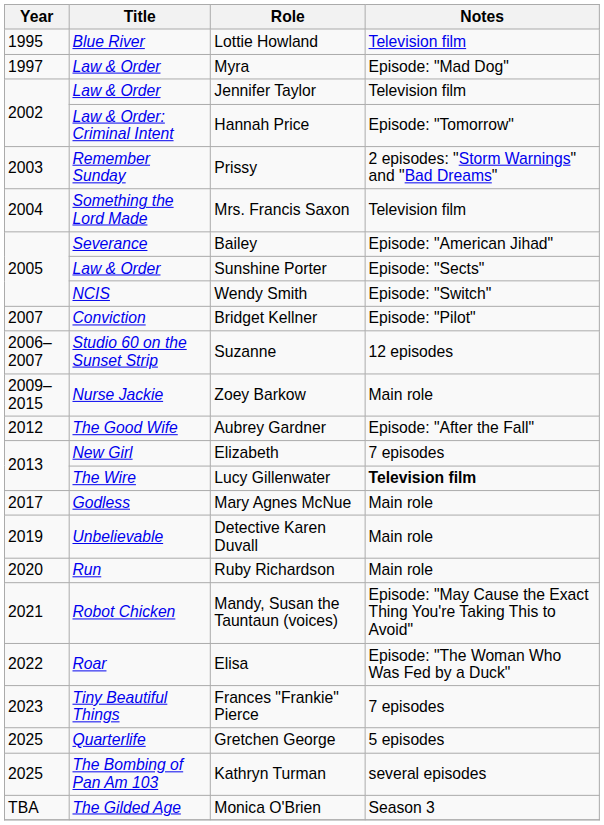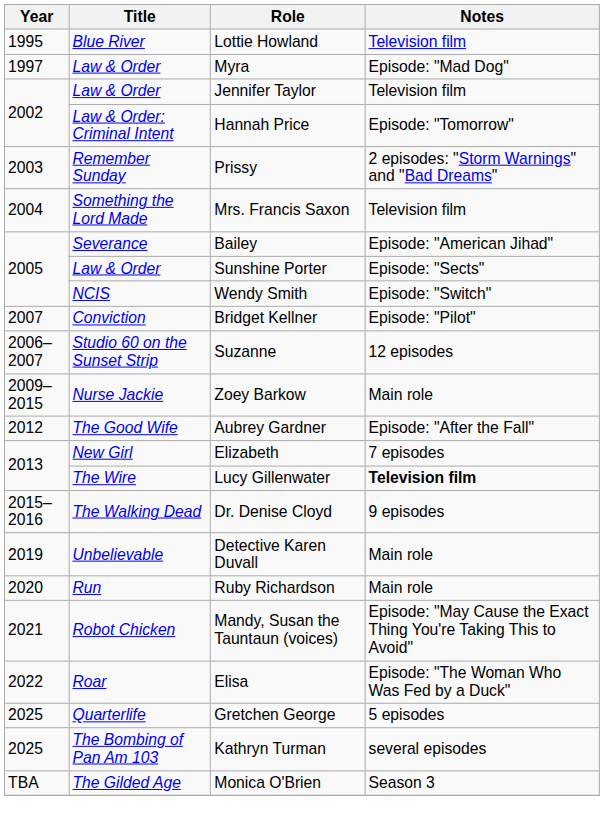+ row: 2015–2016 | The Walking Dead | Dr. Denise Cloyd | 9 episodes
- row: 2017 | Godless | Mary Agnes McNue | Main role
- row: 2023 | Tiny Beautiful Things | Frances "Frankie" Pierce | 7 episodes
